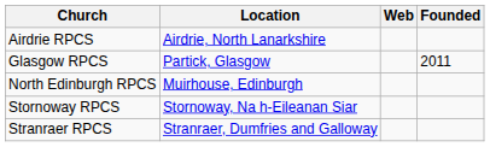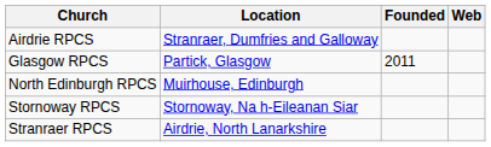columns swapped: Web <-> Founded
Airdrie RPCS | Location: Airdrie, North Lanarkshire -> Stranraer, Dumfries and Galloway
Stranraer RPCS | Location: Stranraer, Dumfries and Galloway -> Airdrie, North Lanarkshire
